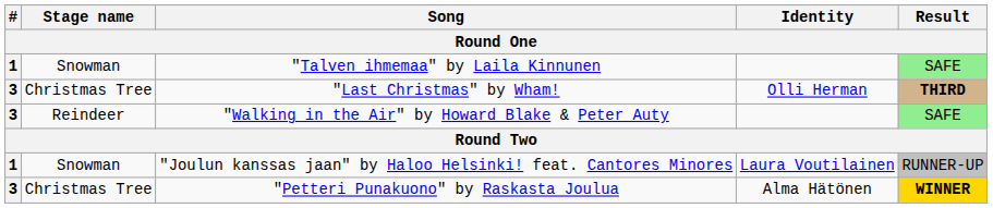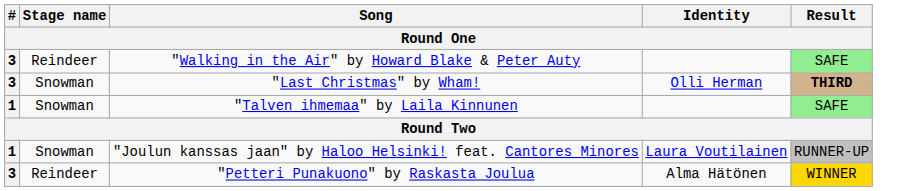rows swapped: "Talven ihmemaa" by Laila Kinnunen <-> "Walking in the Air" by Howard Blake & Peter Auty
"Last Christmas" by Wham! | Stage name: Christmas Tree -> Snowman
"Petteri Punakuono" by Raskasta Joulua | Stage name: Christmas Tree -> Reindeer
"Petteri Punakuono" by Raskasta Joulua | Result: bold -> normal
